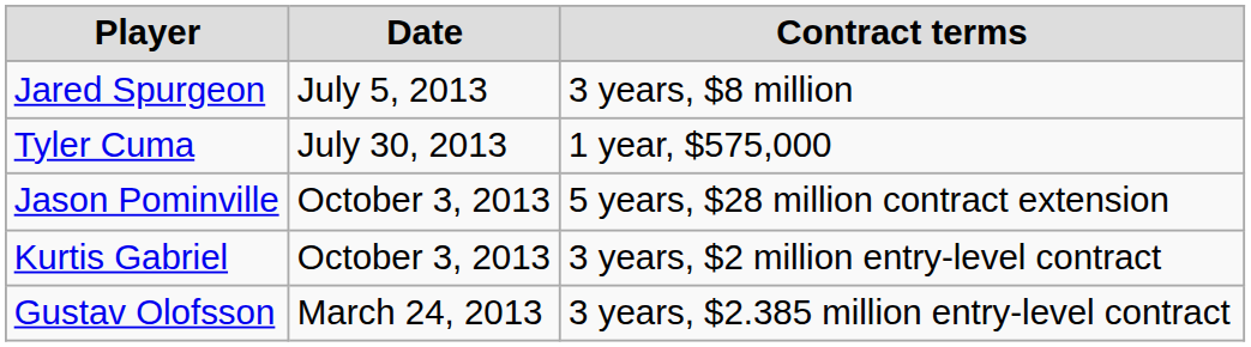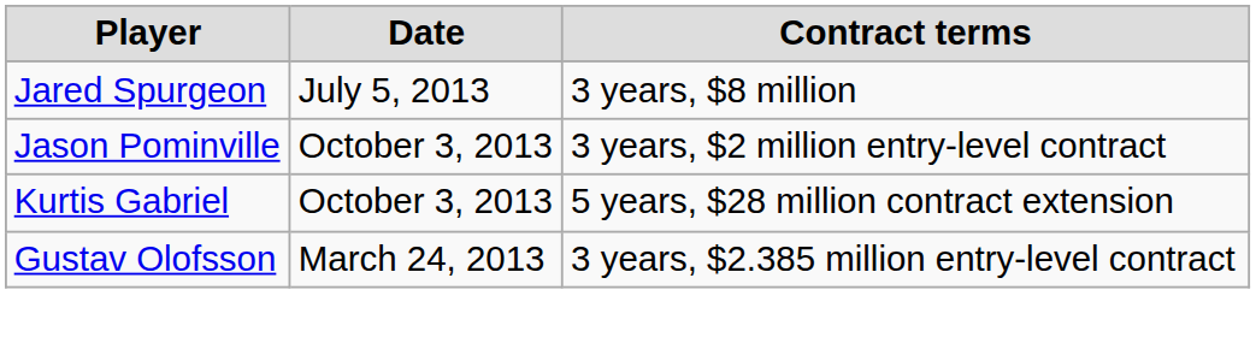- row: Tyler Cuma | July 30, 2013 | 1 year, $575,000
Jason Pominville | Contract terms: 5 years, $28 million contract extension -> 3 years, $2 million entry-level contract
Kurtis Gabriel | Contract terms: 3 years, $2 million entry-level contract -> 5 years, $28 million contract extension
